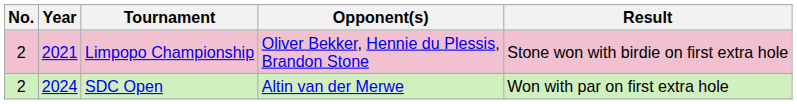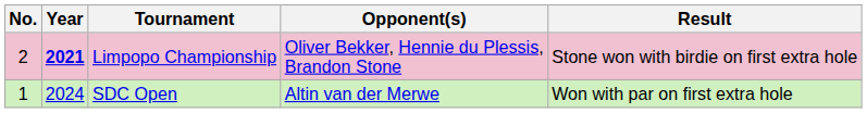Limpopo Championship | Year: normal -> bold
SDC Open | No.: 2 -> 1
